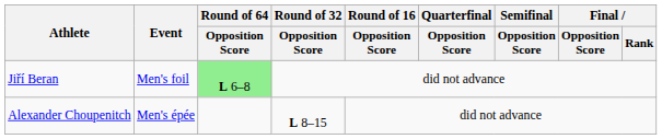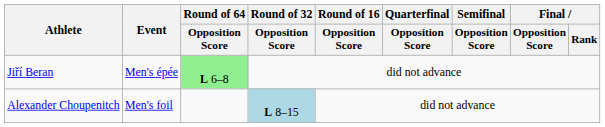Jiří Beran | Event: Men's foil -> Men's épée
Alexander Choupenitch | Event: Men's épée -> Men's foil
Alexander Choupenitch | Round of 32 / Opposition Score: no background -> lightblue background
